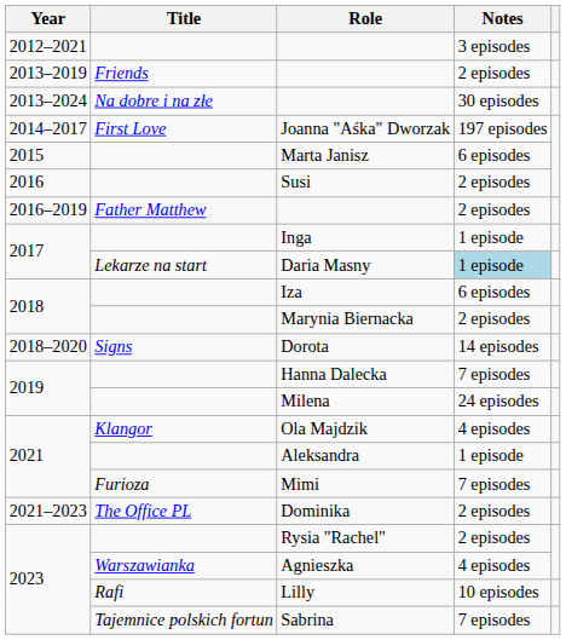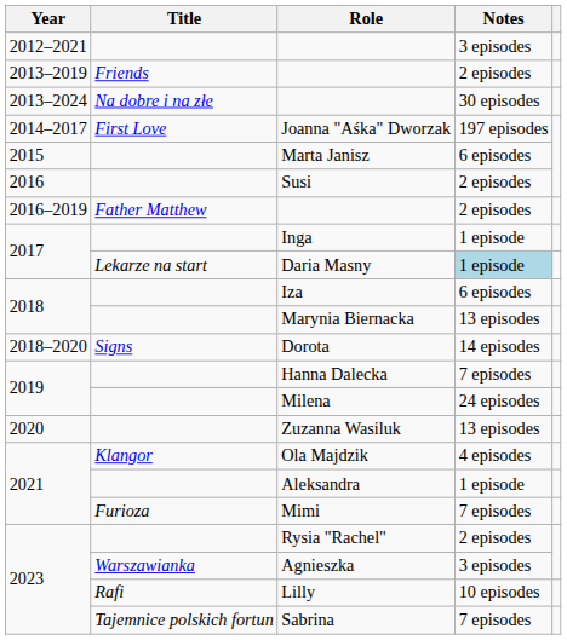Marynia Biernacka | Notes: 2 episodes -> 13 episodes
+ row: 2020 | Zuzanna Wasiluk | 13 episodes
- row: 2021–2023 | The Office PL | Dominika | 2 episodes
Agnieszka | Notes: 4 episodes -> 3 episodes
